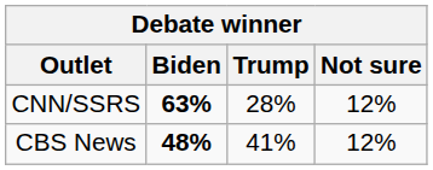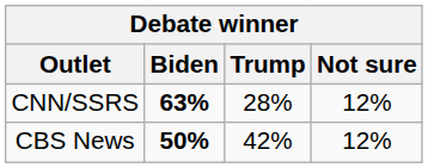CBS News | Biden: 48% -> 50%
CBS News | Trump: 41% -> 42%
